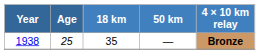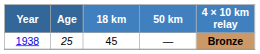1938 | 18 km: 35 -> 45
